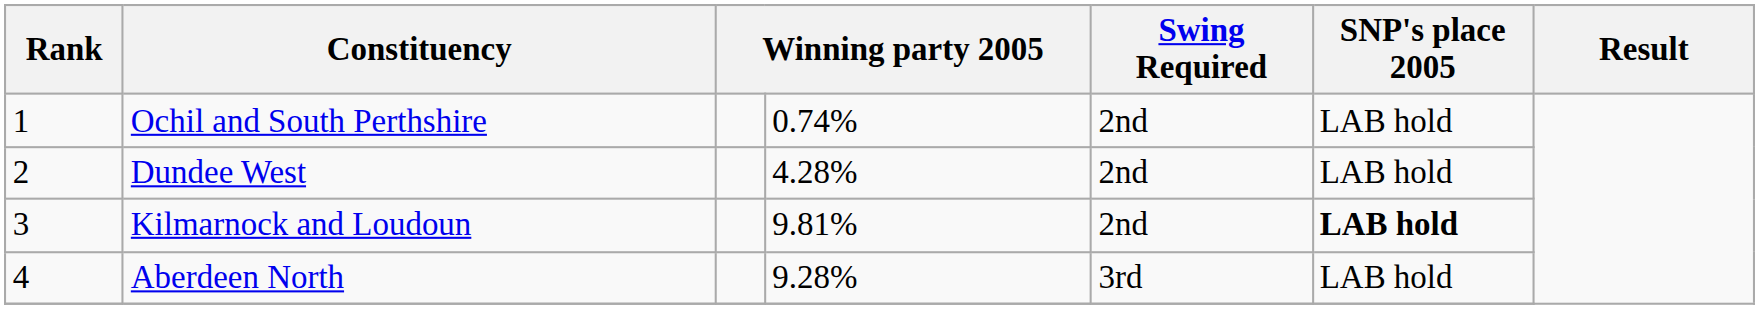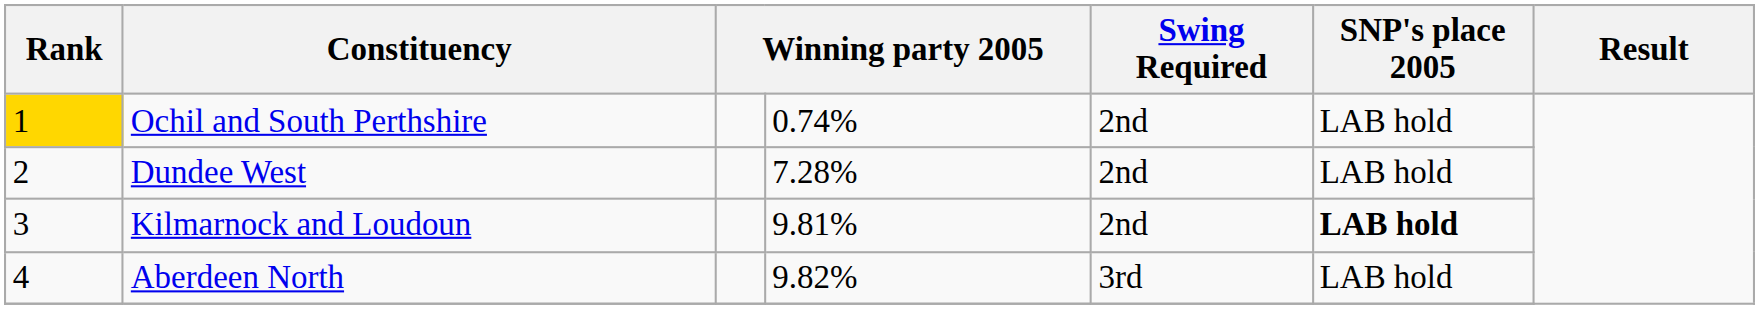Ochil and South Perthshire | Rank: no background -> gold background
Dundee West | column 4: 4.28% -> 7.28%
Aberdeen North | column 4: 9.28% -> 9.82%
